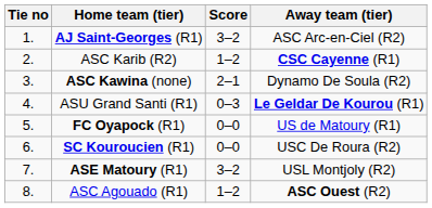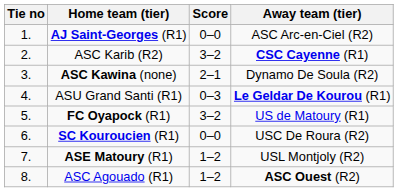AJ Saint-Georges (R1) | Score: 3–2 -> 0–0
ASC Karib (R2) | Score: 1–2 -> 3–2
FC Oyapock (R1) | Score: 0–0 -> 3–2
ASE Matoury (R1) | Score: 3–2 -> 1–2
